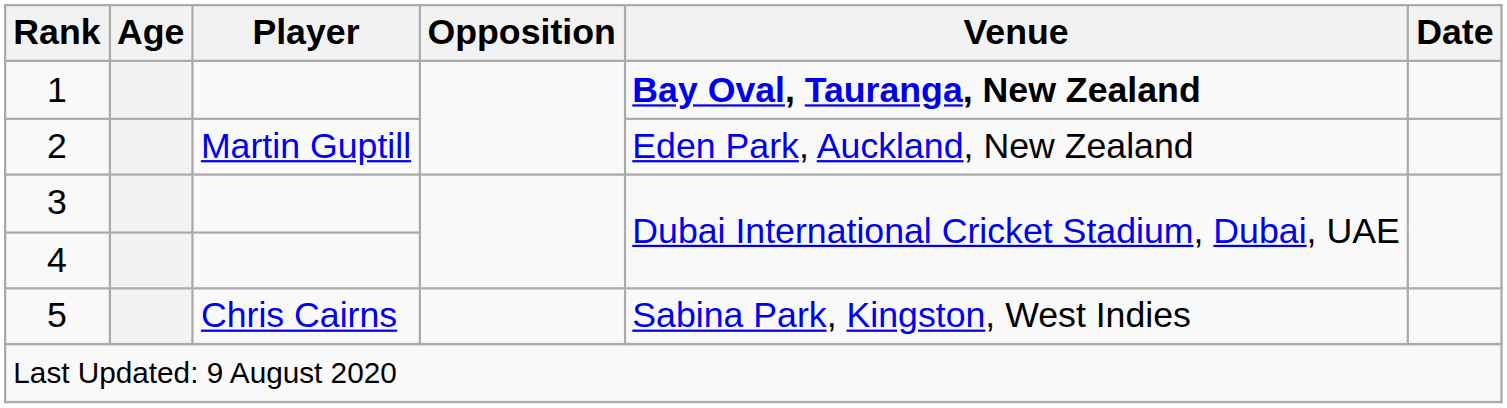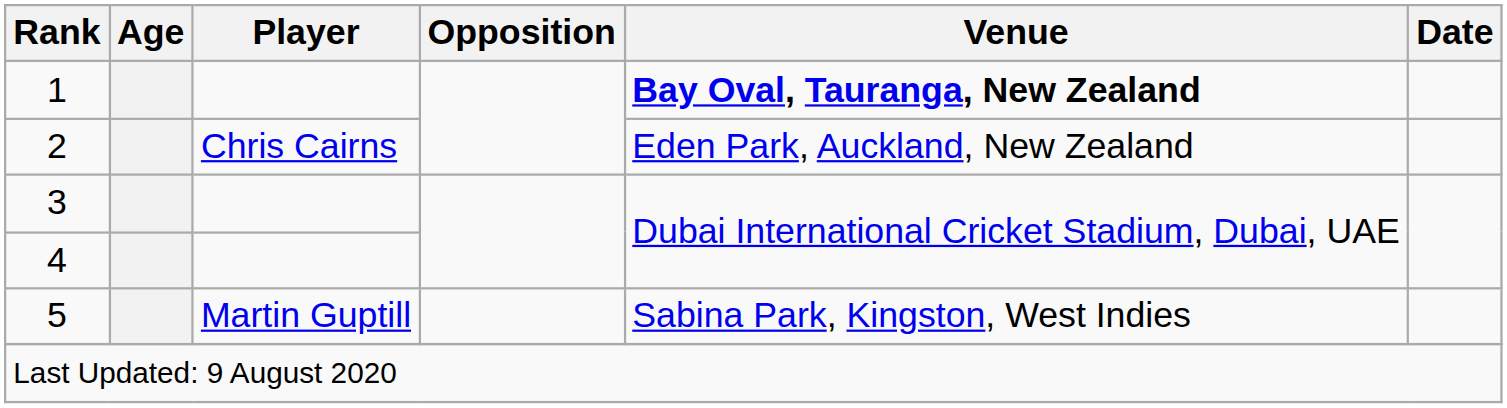2 | Player: Martin Guptill -> Chris Cairns
5 | Player: Chris Cairns -> Martin Guptill
